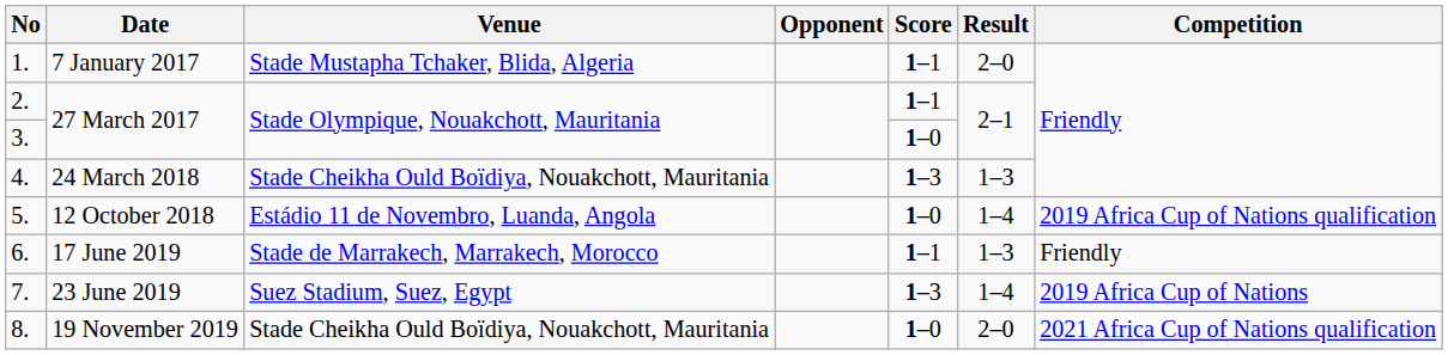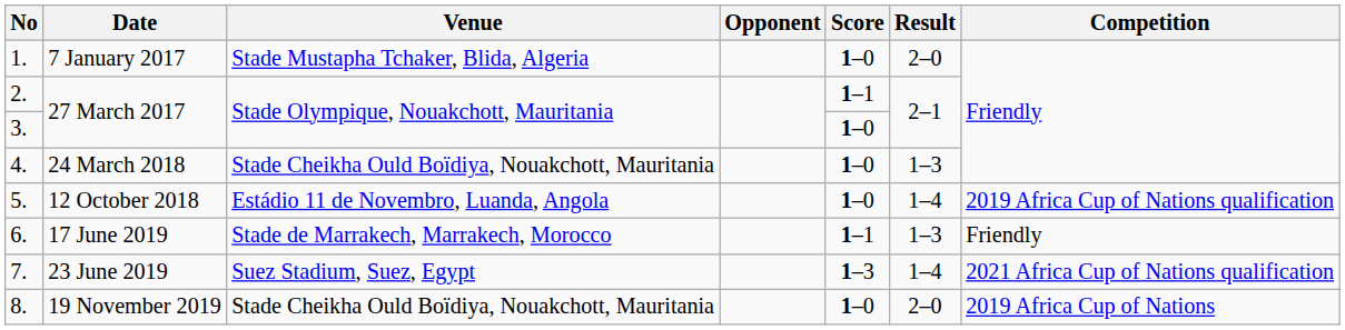1. | Score: 1–1 -> 1–0
4. | Score: 1–3 -> 1–0
7. | Competition: 2019 Africa Cup of Nations -> 2021 Africa Cup of Nations qualification
8. | Competition: 2021 Africa Cup of Nations qualification -> 2019 Africa Cup of Nations
